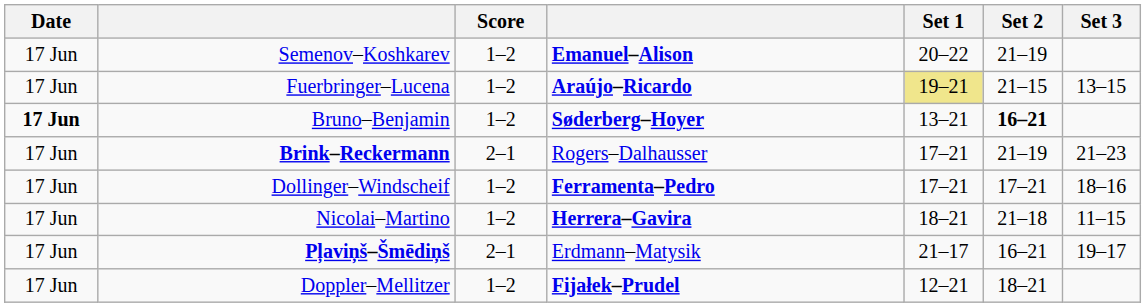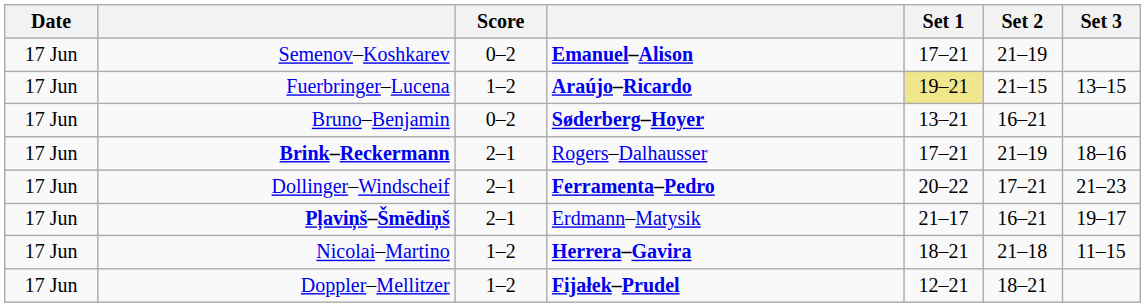Semenov–Koshkarev | Score: 1–2 -> 0–2
Semenov–Koshkarev | Set 1: 20–22 -> 17–21
Bruno–Benjamin | Date: bold -> normal
Bruno–Benjamin | Score: 1–2 -> 0–2
Bruno–Benjamin | Set 2: bold -> normal
Brink–Reckermann | Set 3: 21–23 -> 18–16
Dollinger–Windscheif | Score: 1–2 -> 2–1
Dollinger–Windscheif | Set 1: 17–21 -> 20–22
Dollinger–Windscheif | Set 3: 18–16 -> 21–23
rows swapped: Nicolai–Martino <-> Pļaviņš–Šmēdiņš
